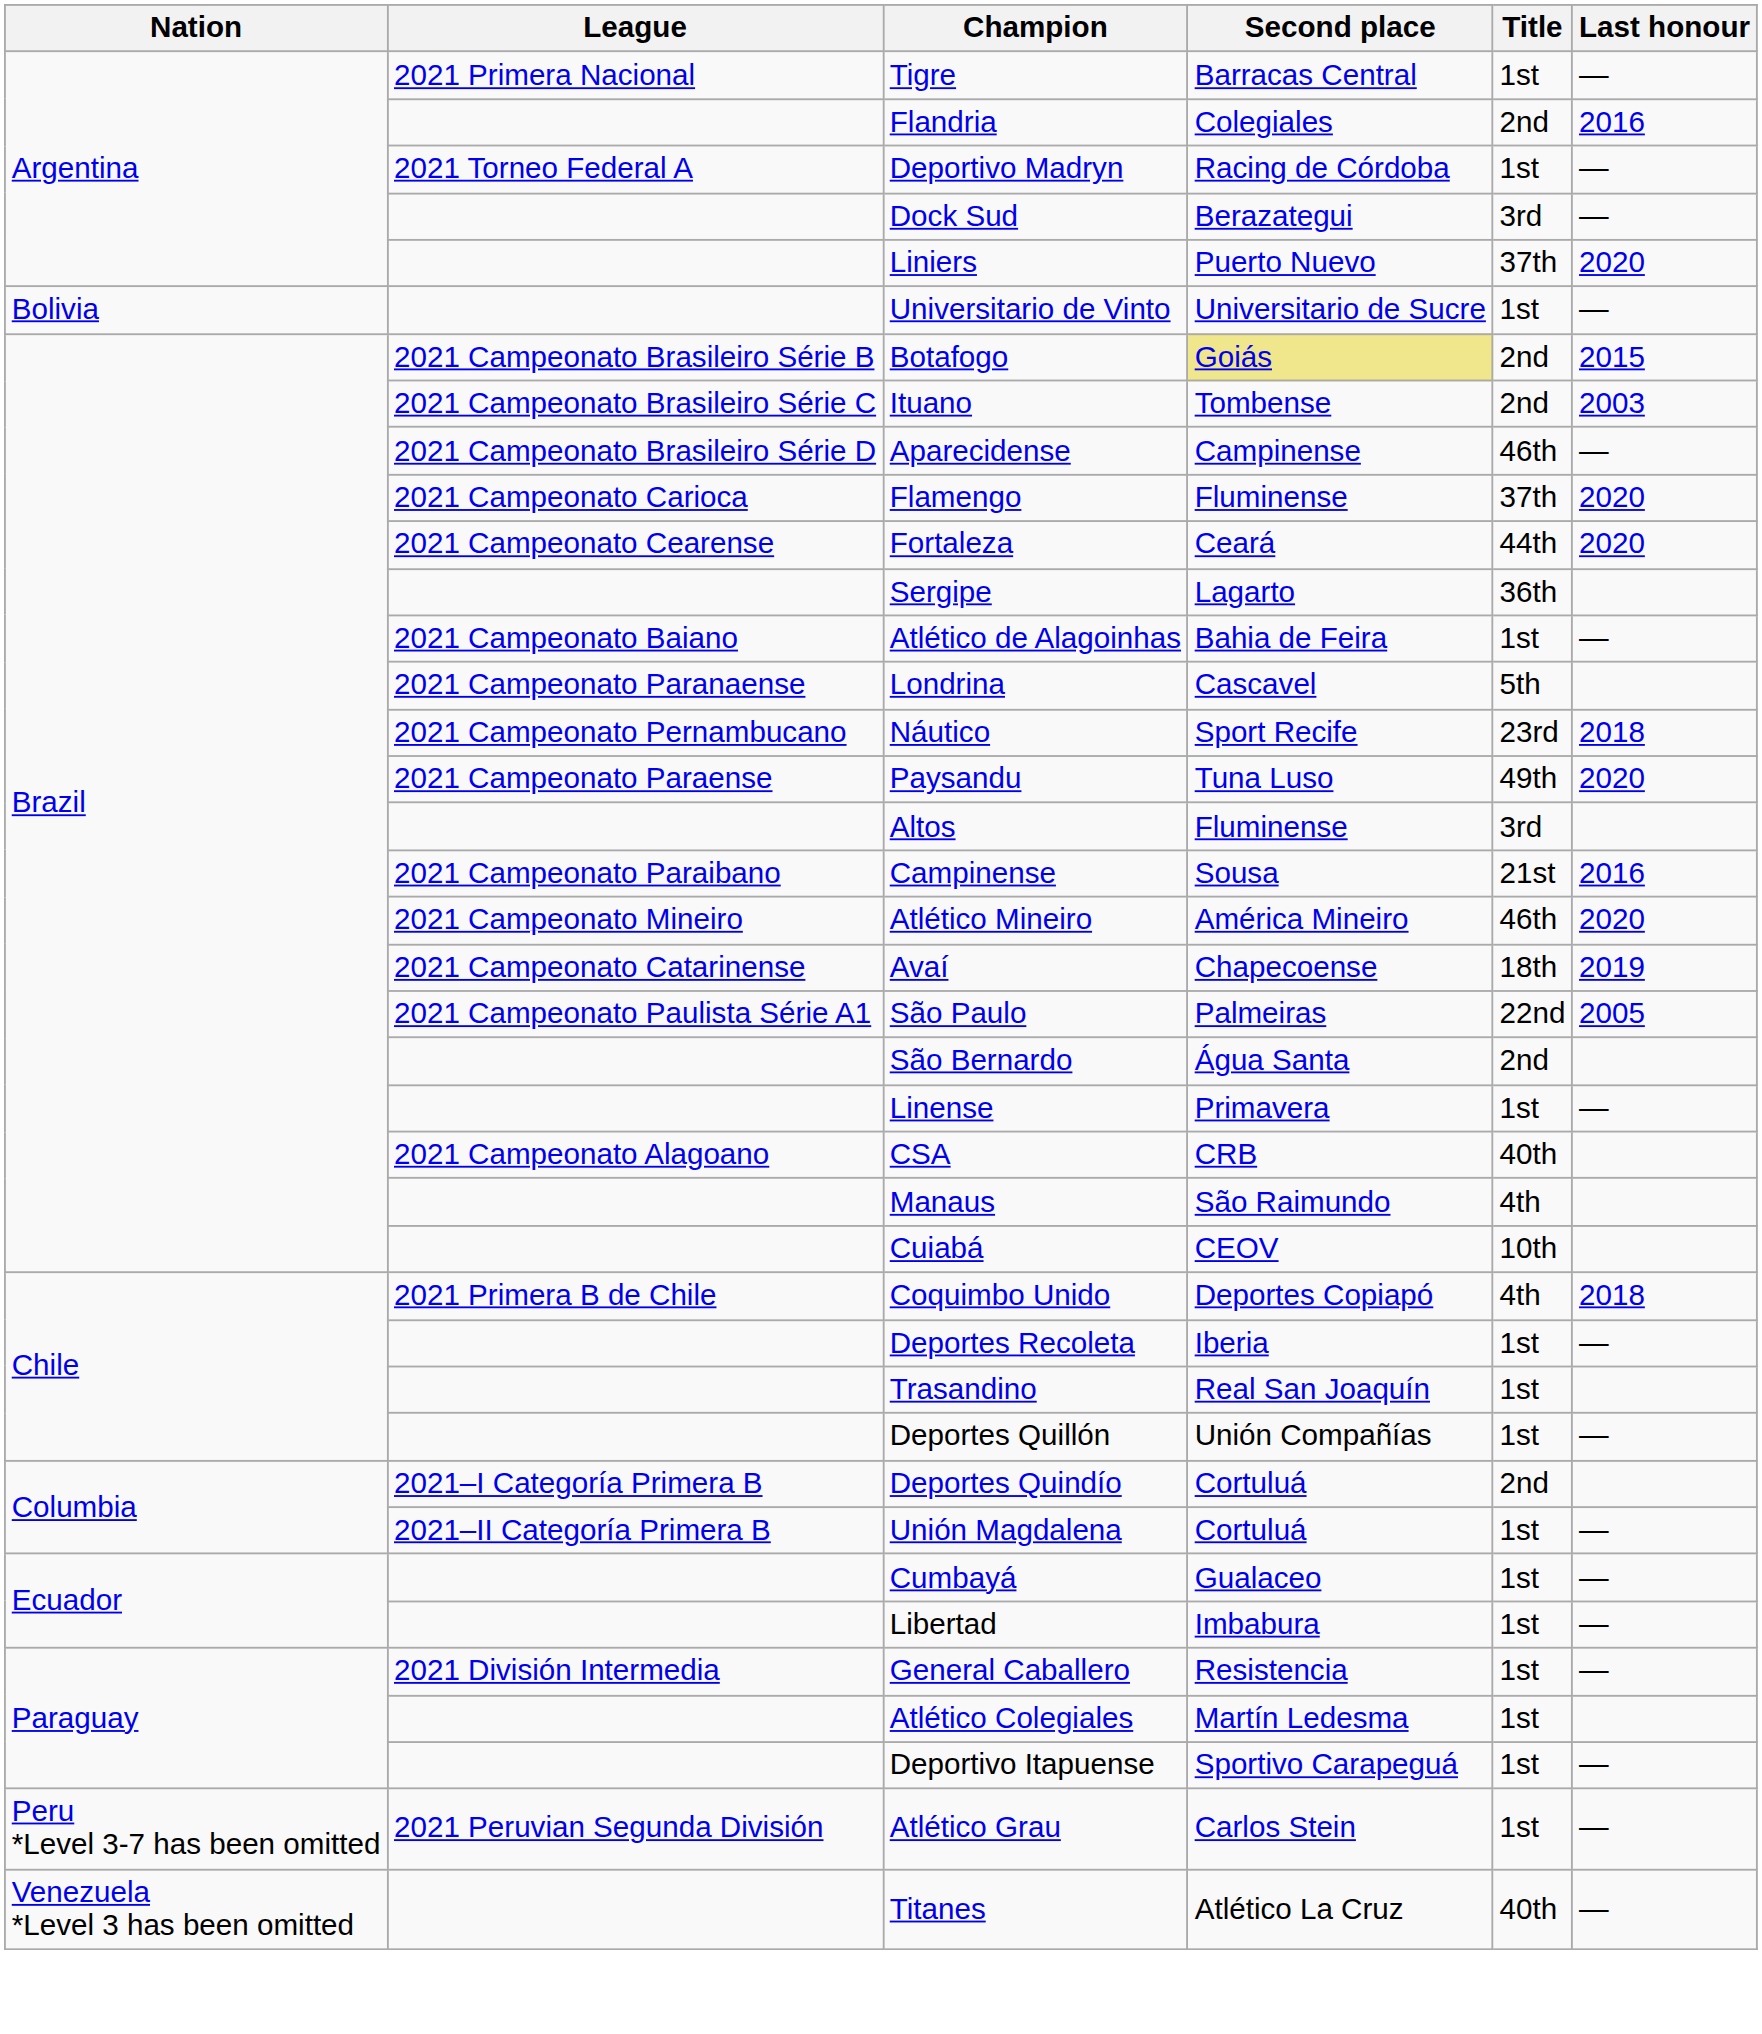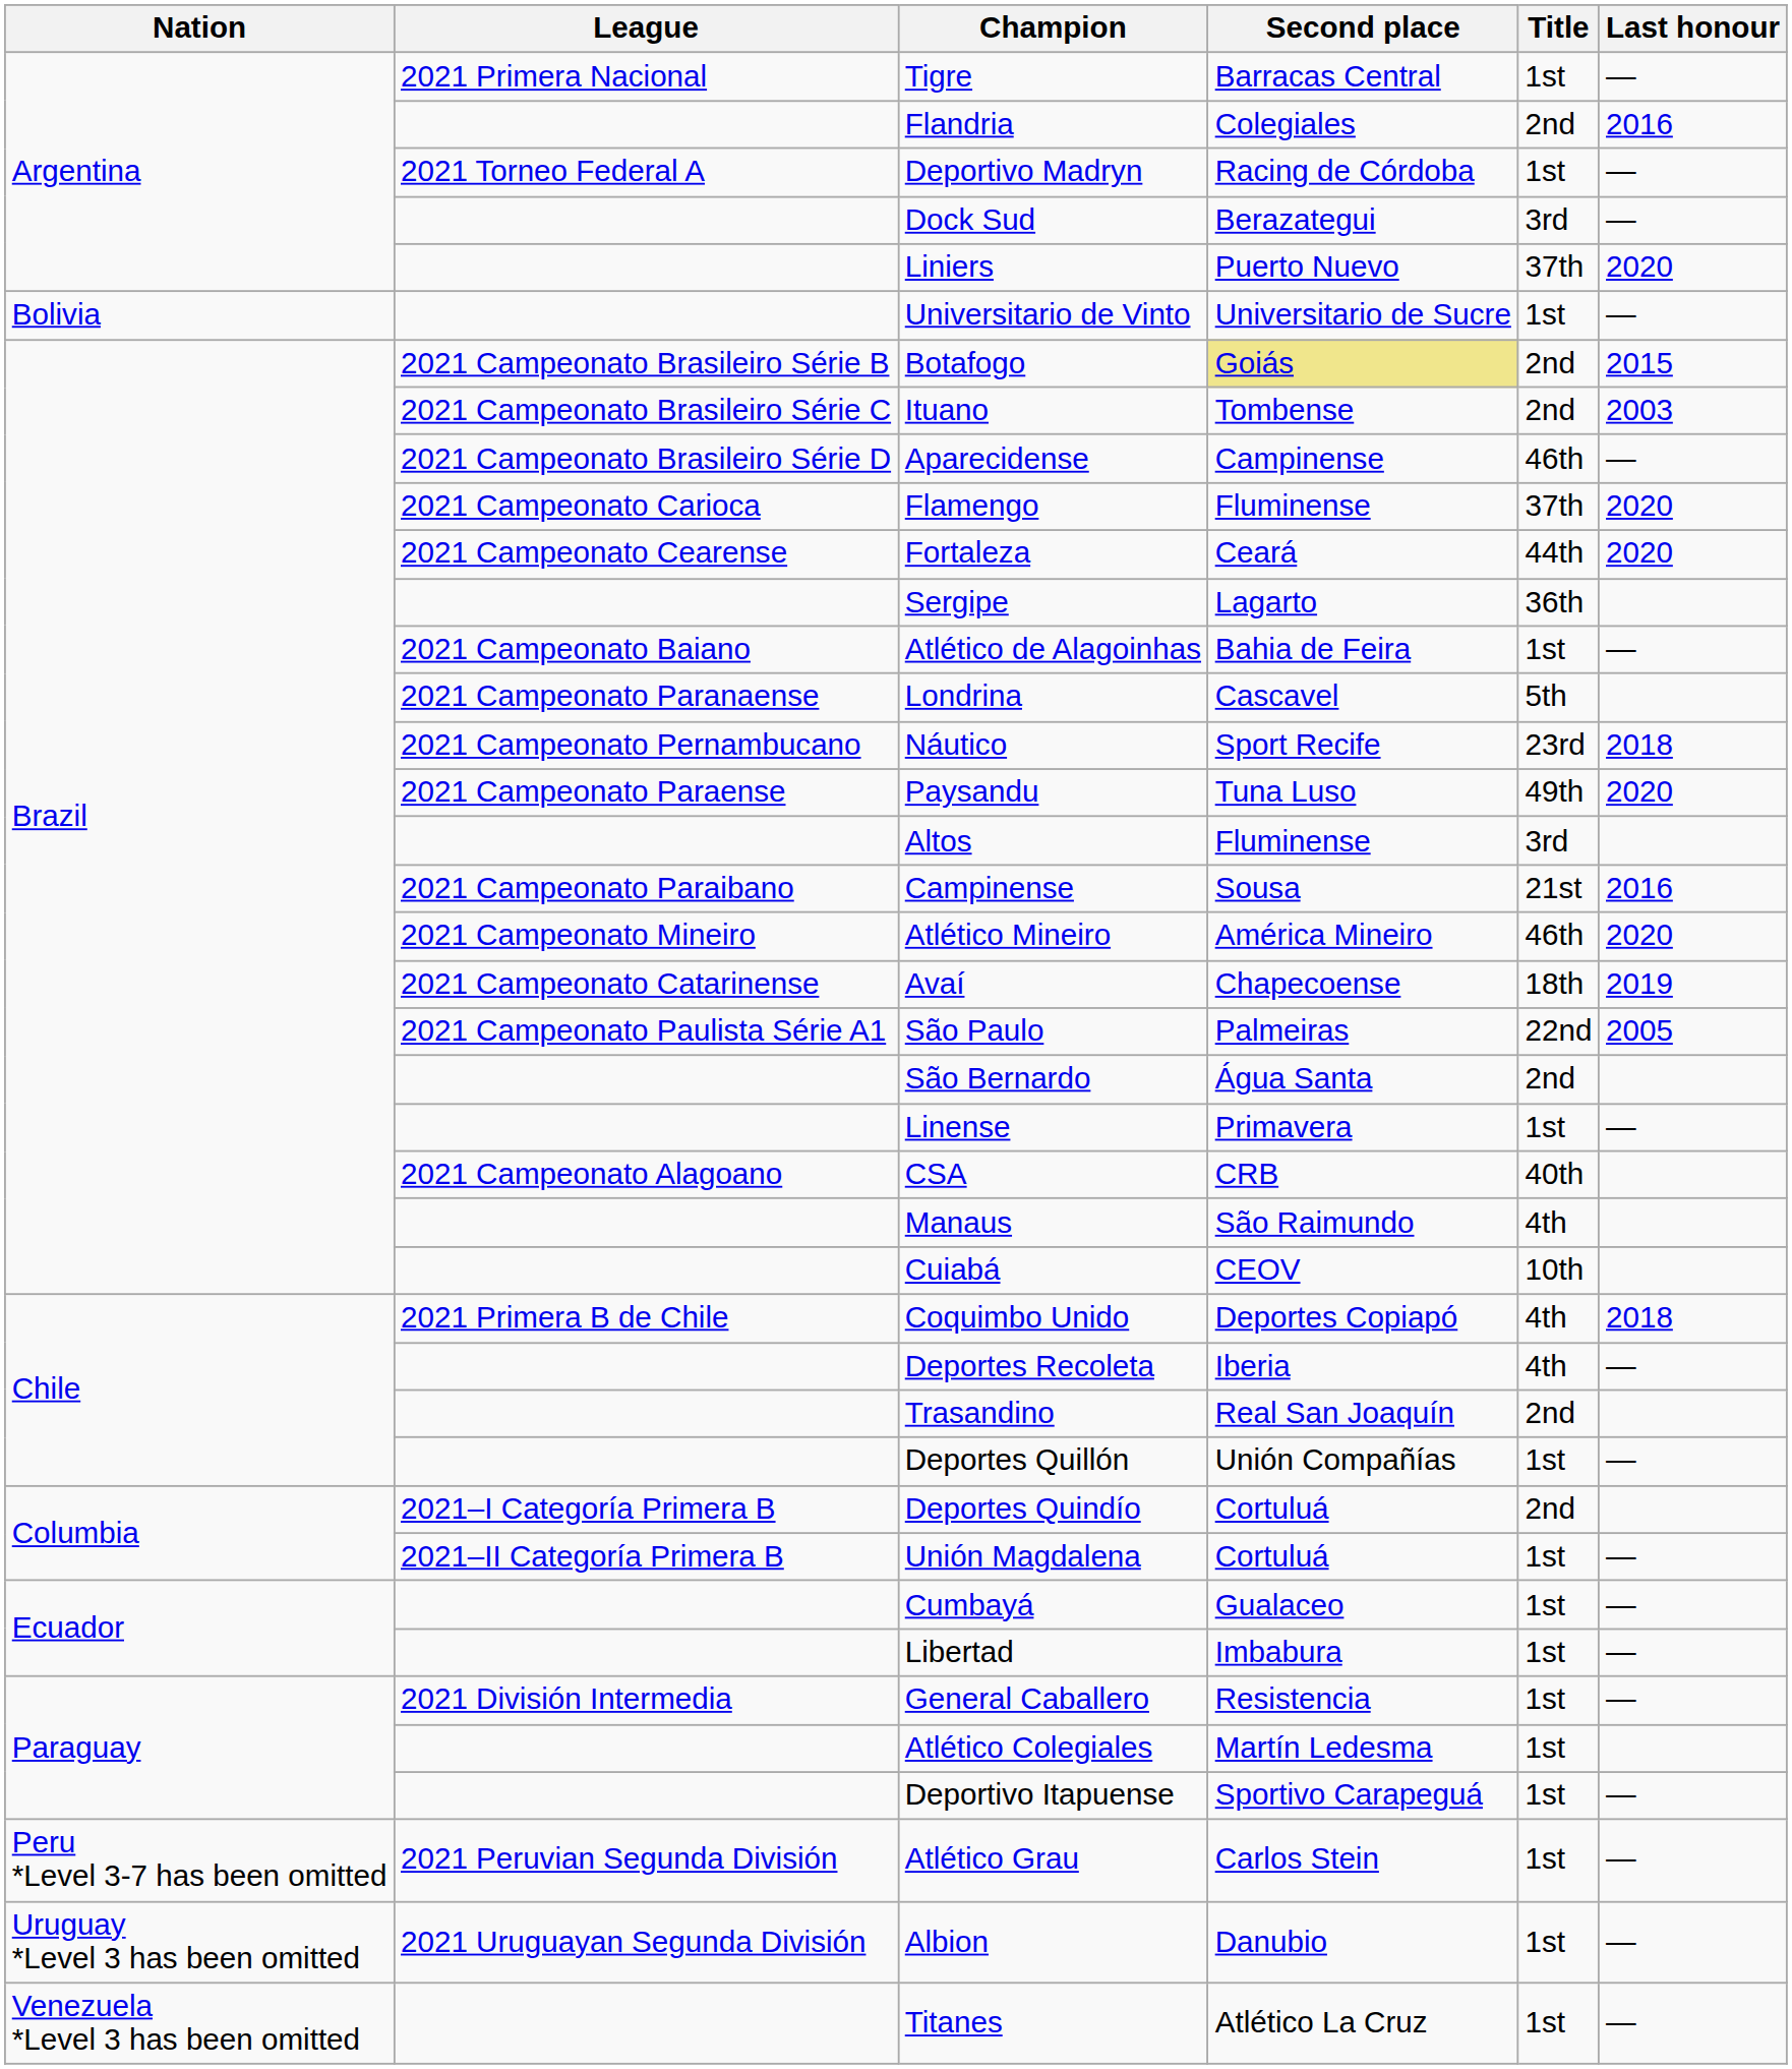Deportes Recoleta | Title: 1st -> 4th
Trasandino | Title: 1st -> 2nd
+ row: Uruguay *Level 3 has been omitted | 2021 Uruguayan Segunda División | Albion | Danubio | 1st | —
Titanes | Title: 40th -> 1st
